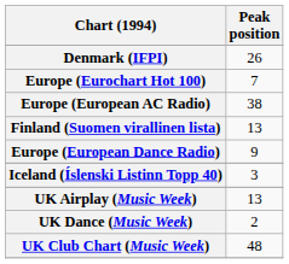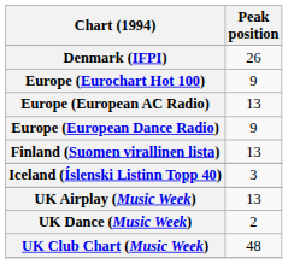Europe (Eurochart Hot 100) | Peak position: 7 -> 9
Europe (European AC Radio) | Peak position: 38 -> 13
rows swapped: Europe (European Dance Radio) <-> Finland (Suomen virallinen lista)
